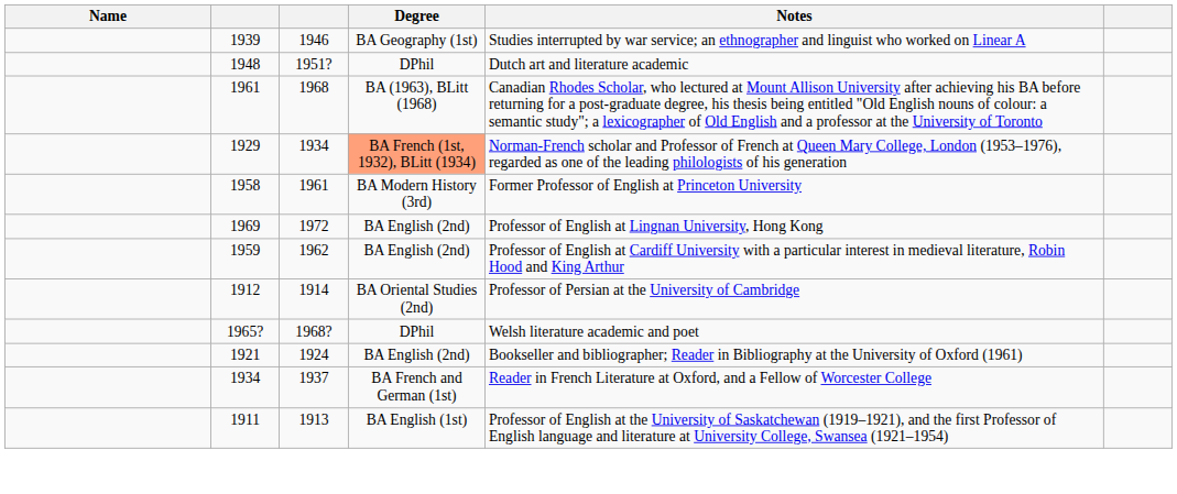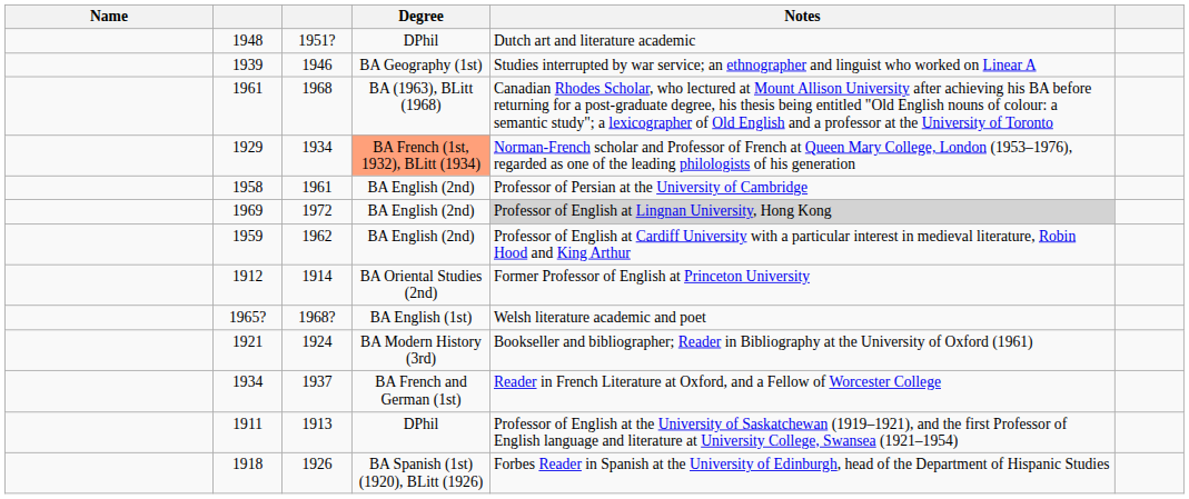rows swapped: 1948 <-> 1939
1958 | Degree: BA Modern History (3rd) -> BA English (2nd)
1958 | Notes: Former Professor of English at Princeton University -> Professor of Persian at the University of Cambridge
1969 | Notes: no background -> lightgrey background
1912 | Notes: Professor of Persian at the University of Cambridge -> Former Professor of English at Princeton University
1965? | Degree: DPhil -> BA English (1st)
1921 | Degree: BA English (2nd) -> BA Modern History (3rd)
1911 | Degree: BA English (1st) -> DPhil
+ row: 1918 | 1926 | BA Spanish (1st) (1920), BLitt (1926) | Forbes Reader in Spanish at the University of Edinburgh, head of the Department of Hispanic Studies
